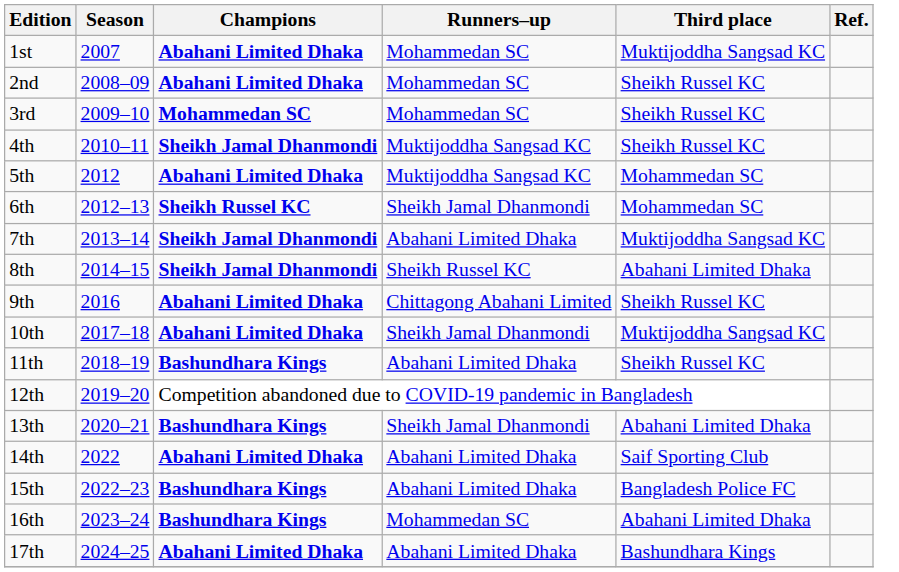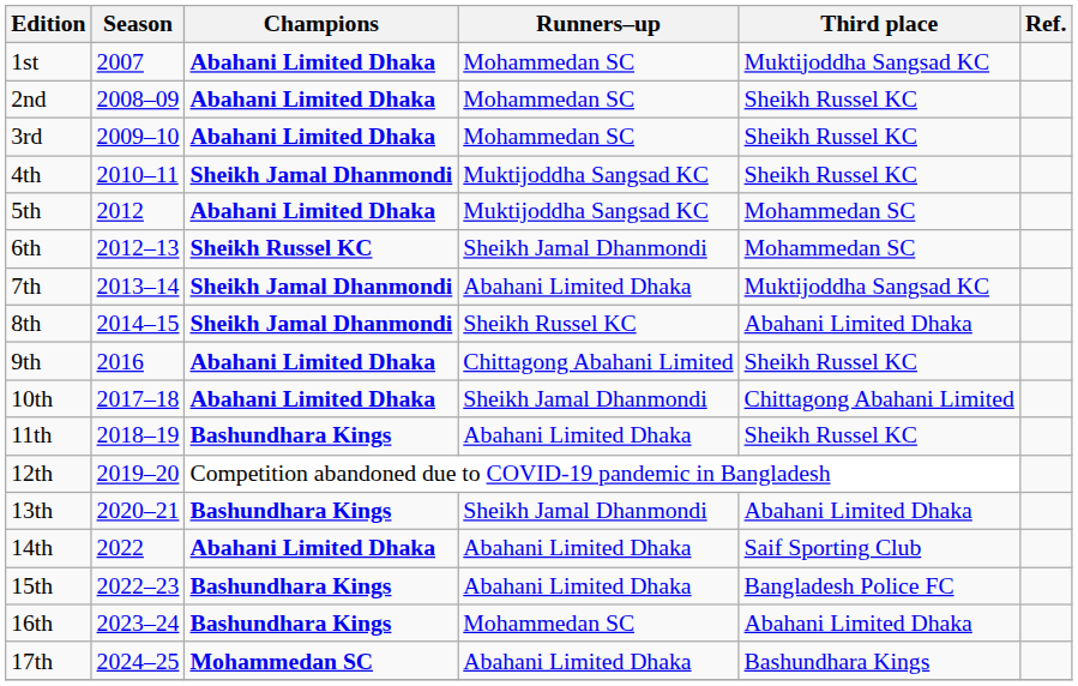3rd | Champions: Mohammedan SC -> Abahani Limited Dhaka
10th | Third place: Muktijoddha Sangsad KC -> Chittagong Abahani Limited
17th | Champions: Abahani Limited Dhaka -> Mohammedan SC
